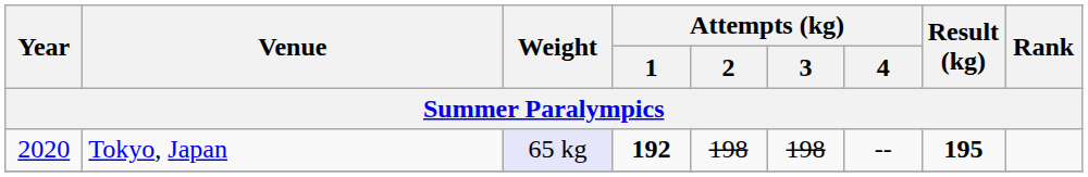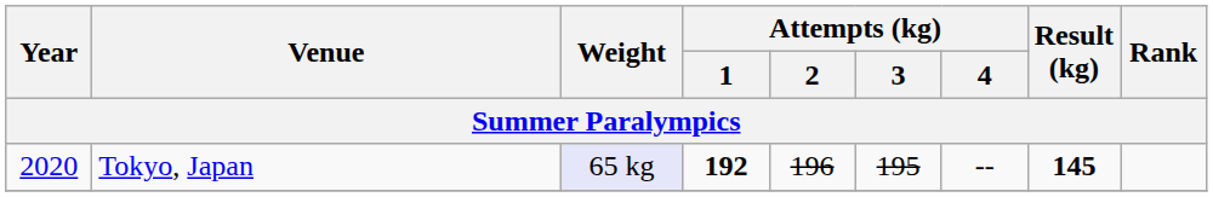Tokyo, Japan | Attempts (kg) / 2: 198 -> 196
Tokyo, Japan | Attempts (kg) / 3: 198 -> 195
Tokyo, Japan | Result (kg): 195 -> 145
